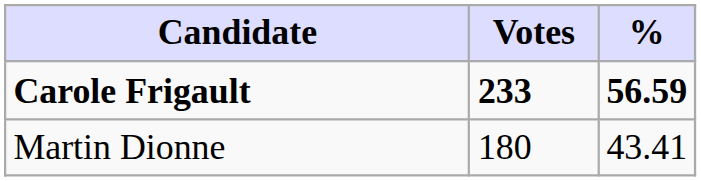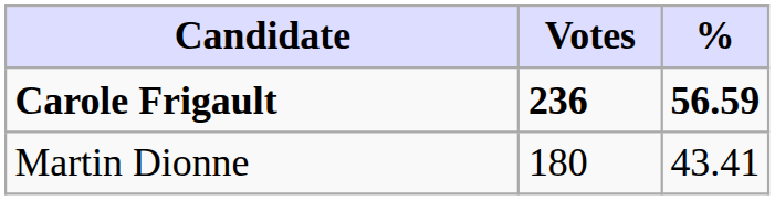Carole Frigault | Votes: 233 -> 236
